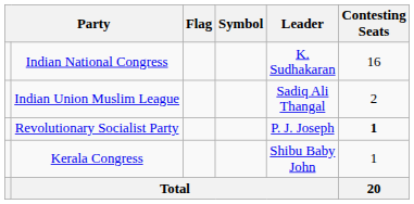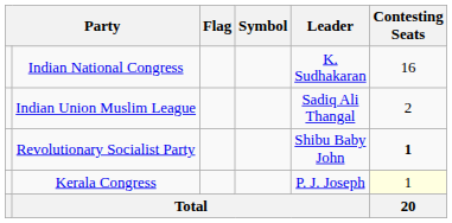Revolutionary Socialist Party | Leader: P. J. Joseph -> Shibu Baby John
Kerala Congress | Leader: Shibu Baby John -> P. J. Joseph
Kerala Congress | Contesting Seats: no background -> lightyellow background
